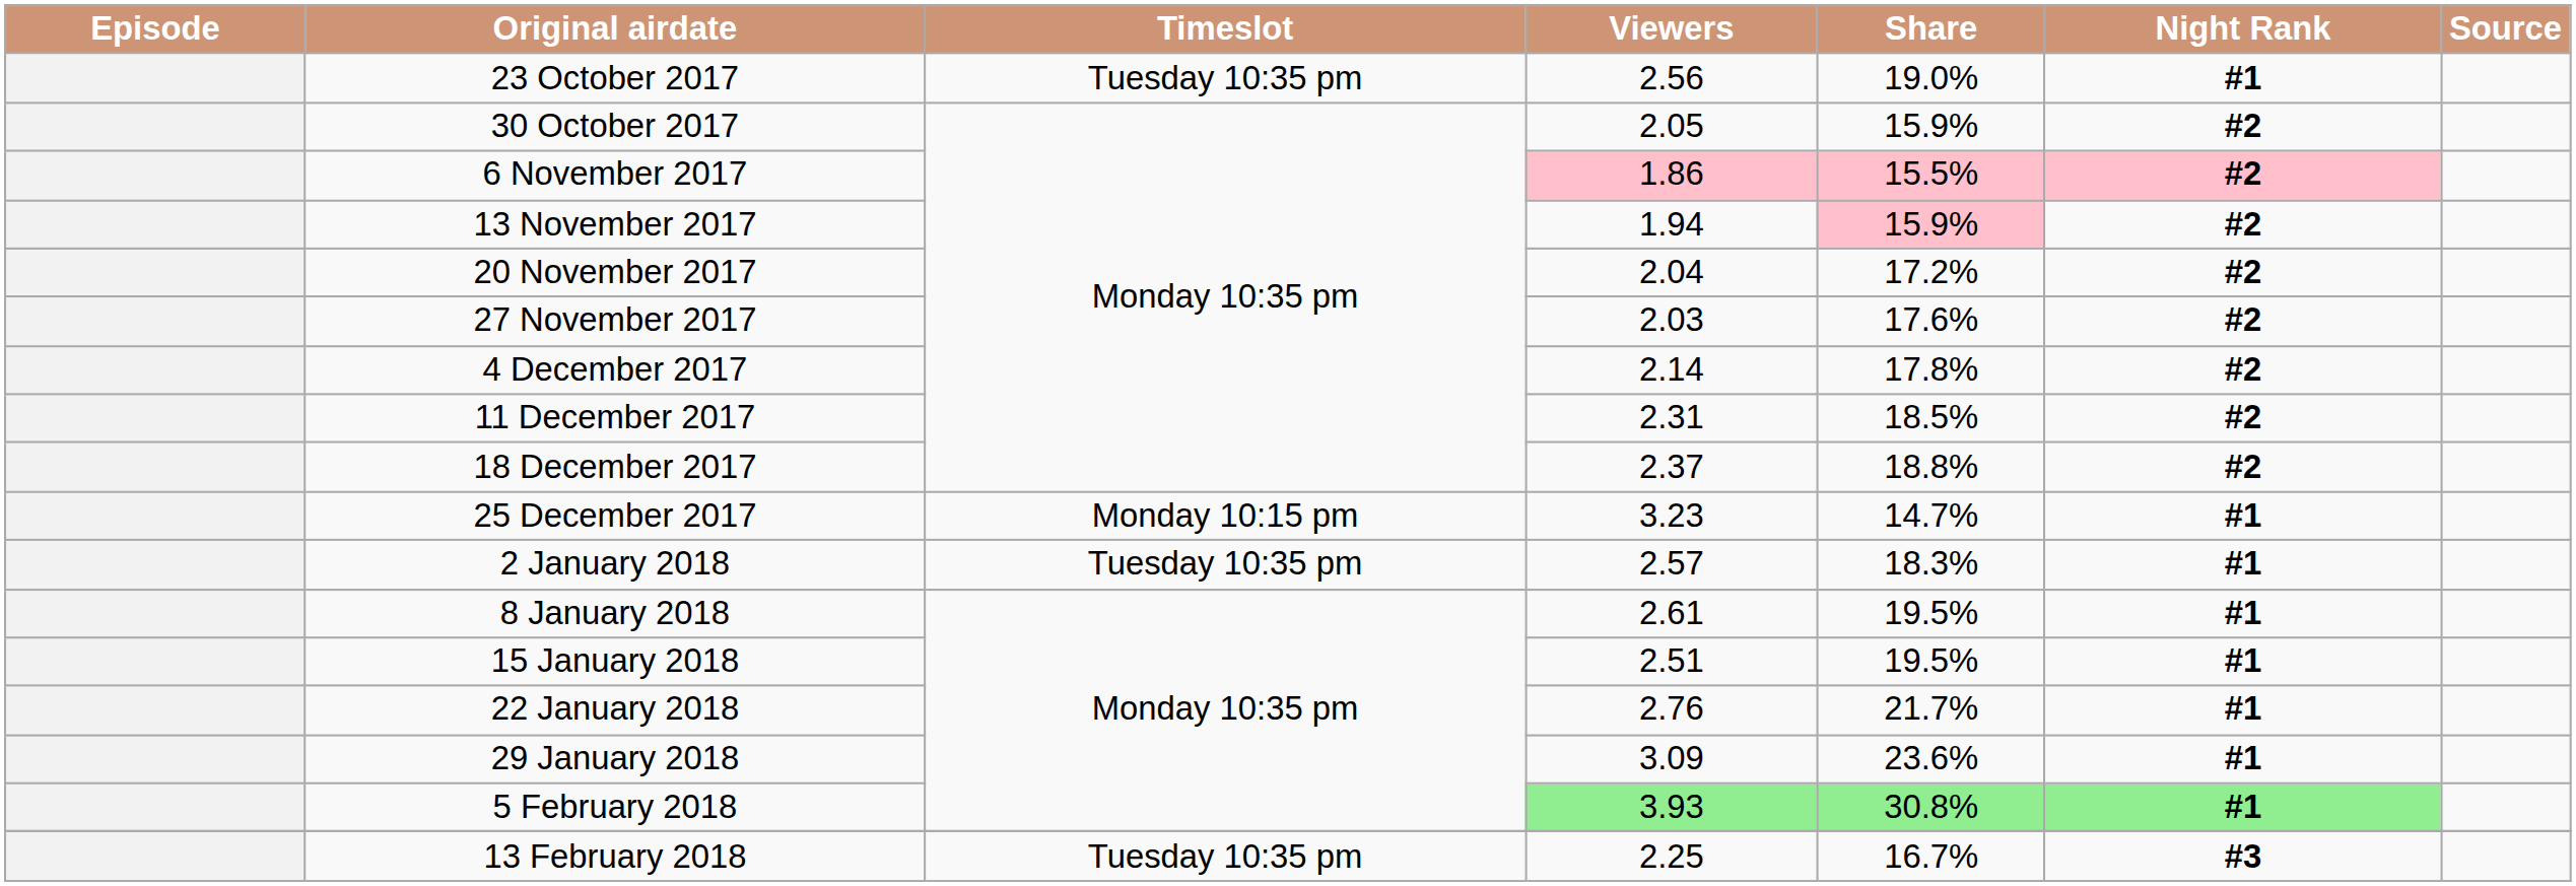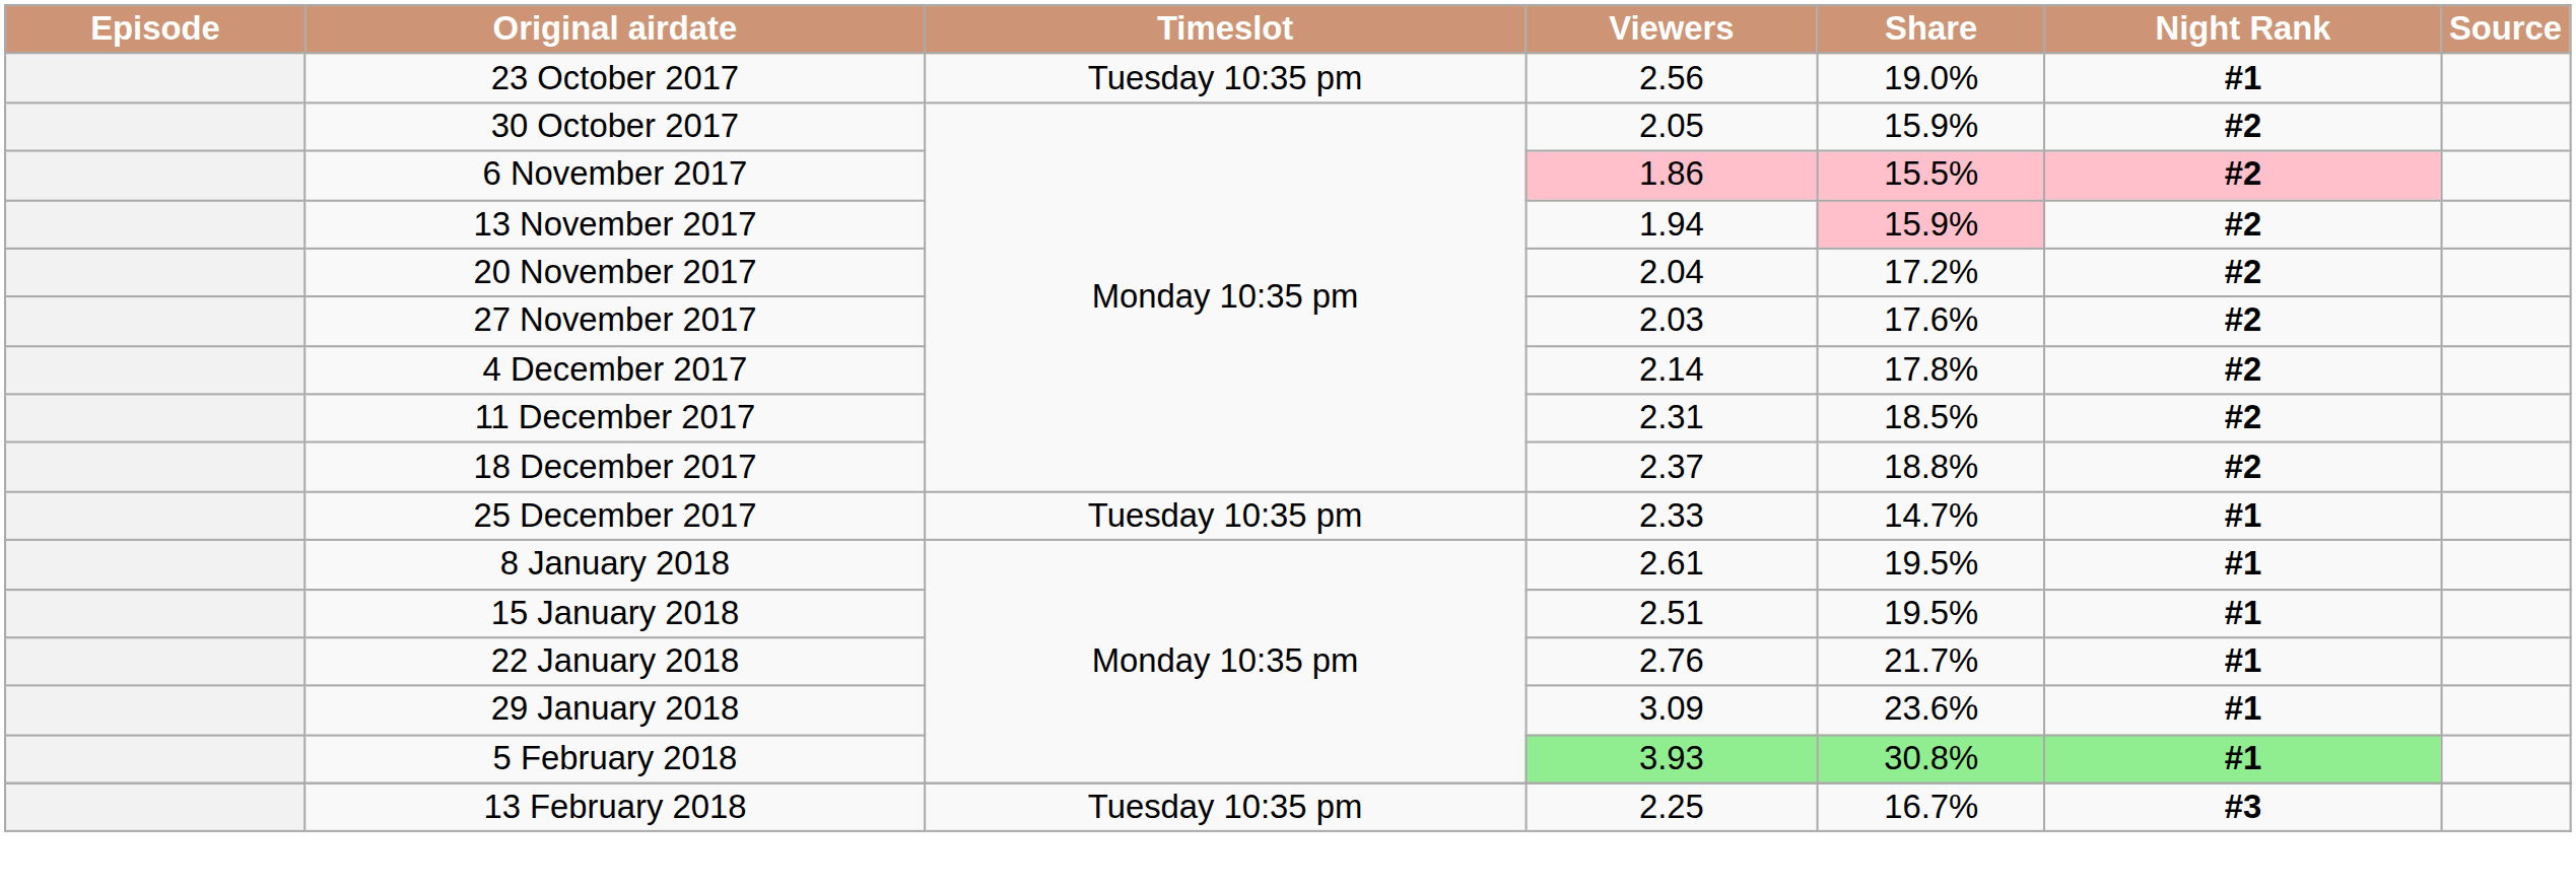25 December 2017 | Timeslot: Monday 10:15 pm -> Tuesday 10:35 pm
25 December 2017 | Viewers: 3.23 -> 2.33
- row: 2 January 2018 | Tuesday 10:35 pm | 2.57 | 18.3% | #1
